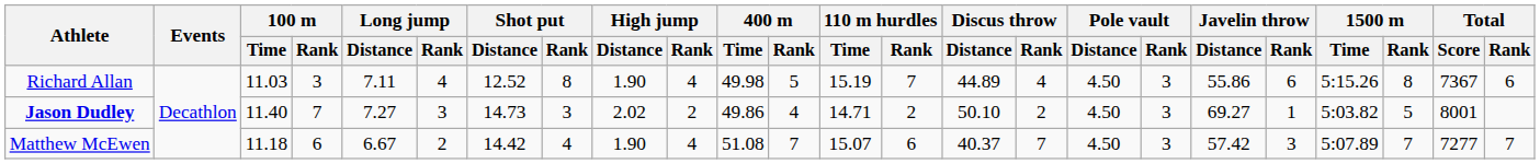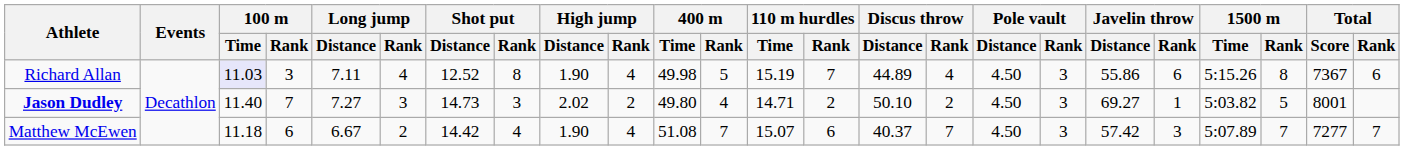Richard Allan | 100 m / Time: no background -> lavender background
Jason Dudley | 400 m / Time: 49.86 -> 49.80
